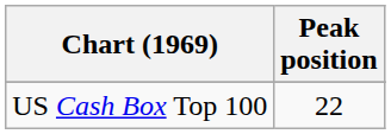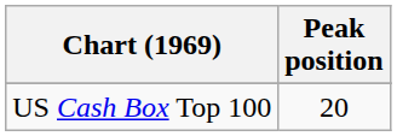US Cash Box Top 100 | Peak position: 22 -> 20
